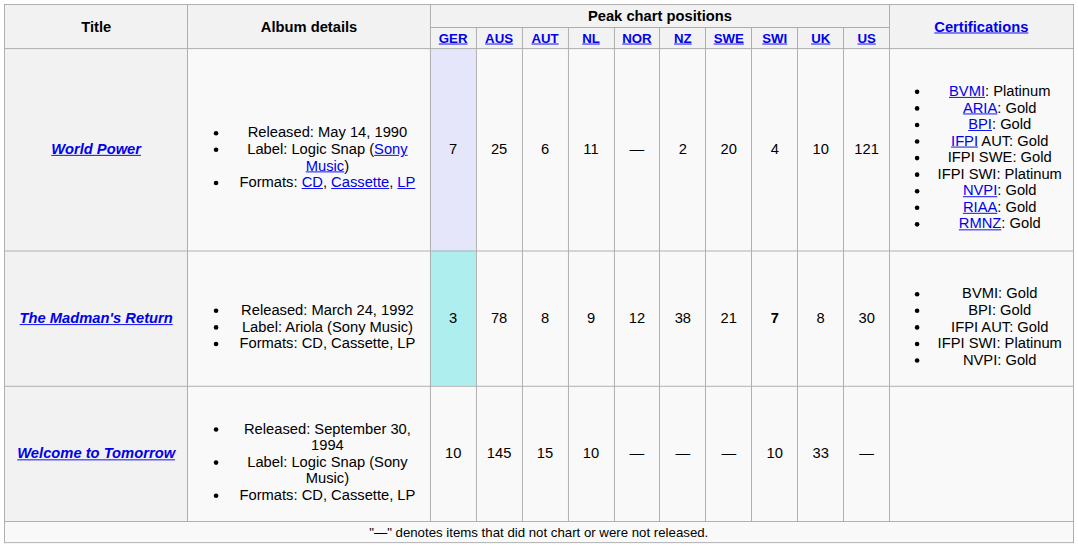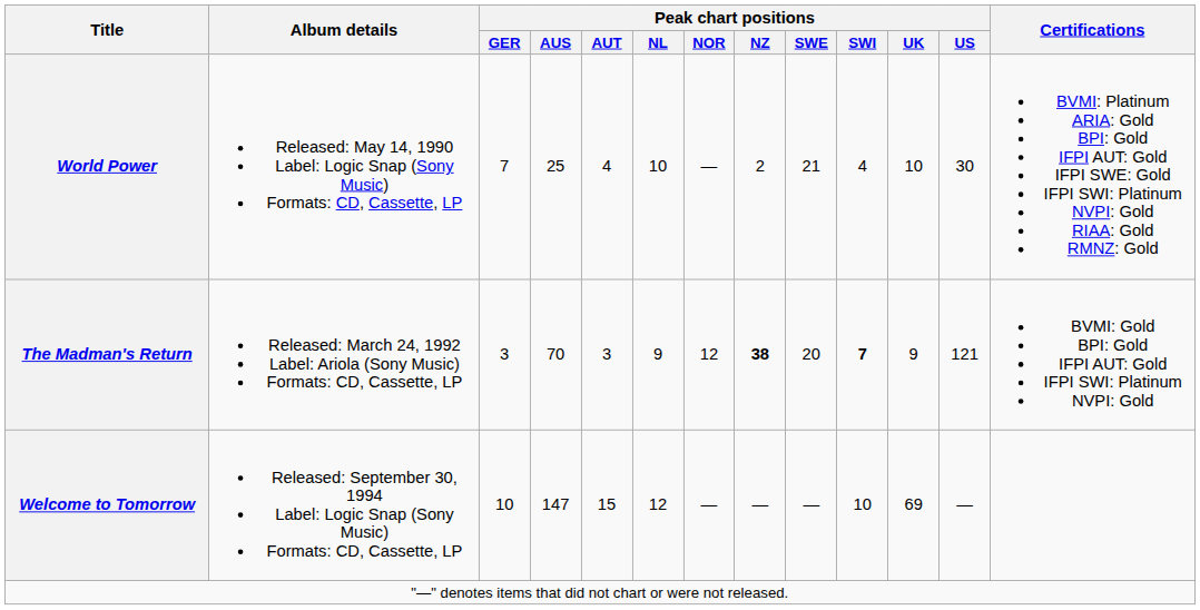World Power | Peak chart positions / GER: lavender background -> no background
World Power | Peak chart positions / AUT: 6 -> 4
World Power | Peak chart positions / NL: 11 -> 10
World Power | Peak chart positions / SWE: 20 -> 21
World Power | Peak chart positions / US: 121 -> 30
The Madman's Return | Peak chart positions / GER: paleturquoise background -> no background
The Madman's Return | Peak chart positions / AUS: 78 -> 70
The Madman's Return | Peak chart positions / AUT: 8 -> 3
The Madman's Return | Peak chart positions / NZ: normal -> bold
The Madman's Return | Peak chart positions / SWE: 21 -> 20
The Madman's Return | Peak chart positions / UK: 8 -> 9
The Madman's Return | Peak chart positions / US: 30 -> 121
Welcome to Tomorrow | Peak chart positions / AUS: 145 -> 147
Welcome to Tomorrow | Peak chart positions / NL: 10 -> 12
Welcome to Tomorrow | Peak chart positions / UK: 33 -> 69
